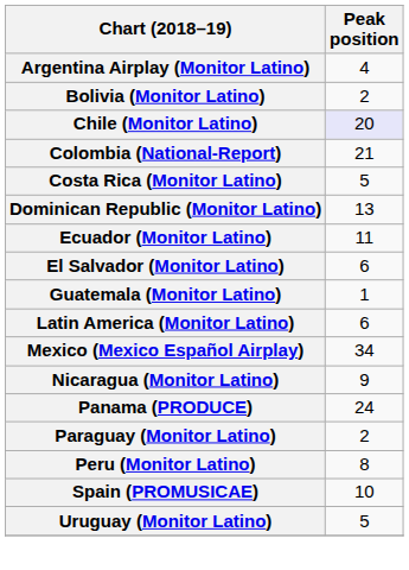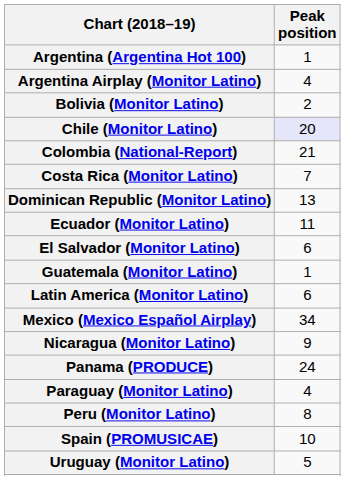+ row: Argentina (Argentina Hot 100) | 1
Costa Rica (Monitor Latino) | Peak position: 5 -> 7
Paraguay (Monitor Latino) | Peak position: 2 -> 4
